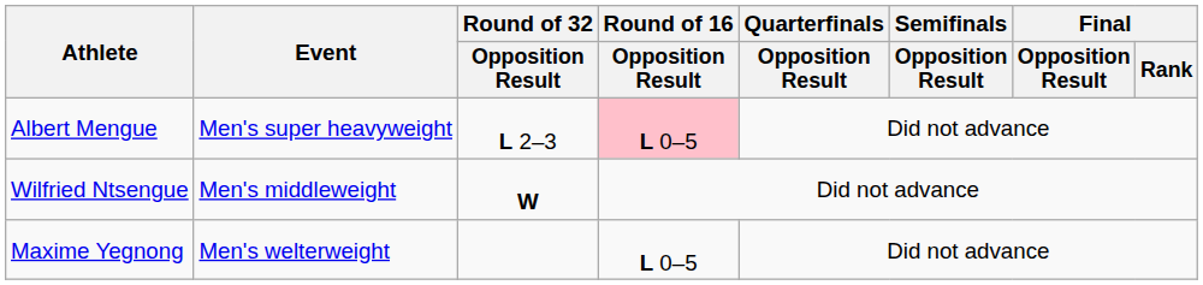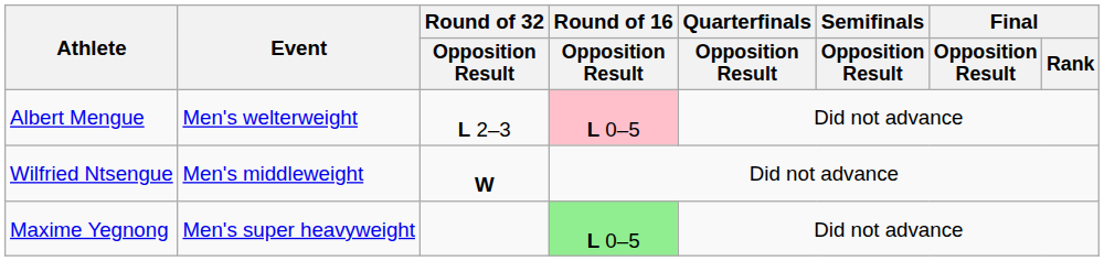Albert Mengue | Event: Men's super heavyweight -> Men's welterweight
Maxime Yegnong | Event: Men's welterweight -> Men's super heavyweight
Maxime Yegnong | Round of 16 / Opposition Result: no background -> lightgreen background
